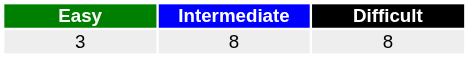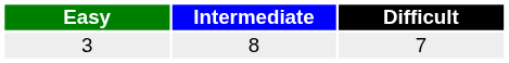3 | Difficult: 8 -> 7
